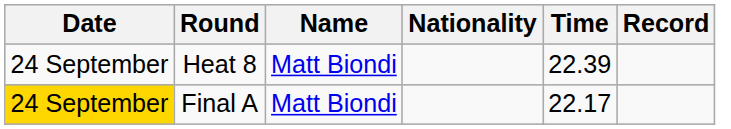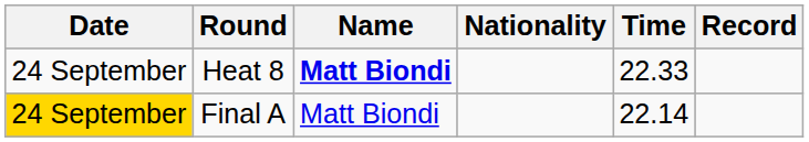Heat 8 | Name: normal -> bold
Heat 8 | Time: 22.39 -> 22.33
Final A | Time: 22.17 -> 22.14
